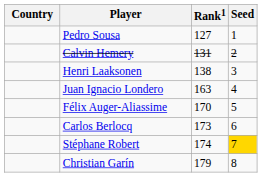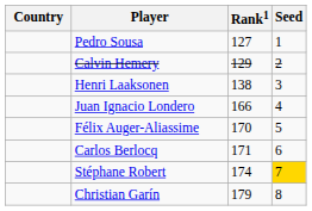Calvin Hemery | Rank1: 131 -> 129
Juan Ignacio Londero | Rank1: 163 -> 166
Carlos Berlocq | Rank1: 173 -> 171
